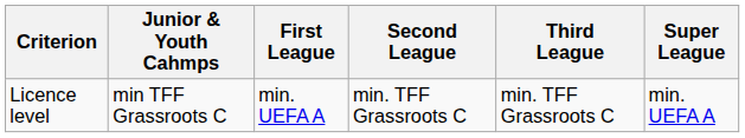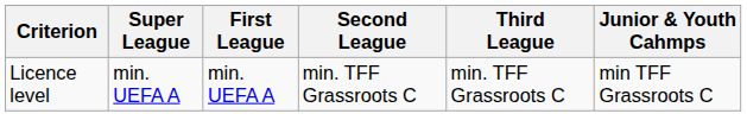columns swapped: Super League <-> Junior & Youth Cahmps
